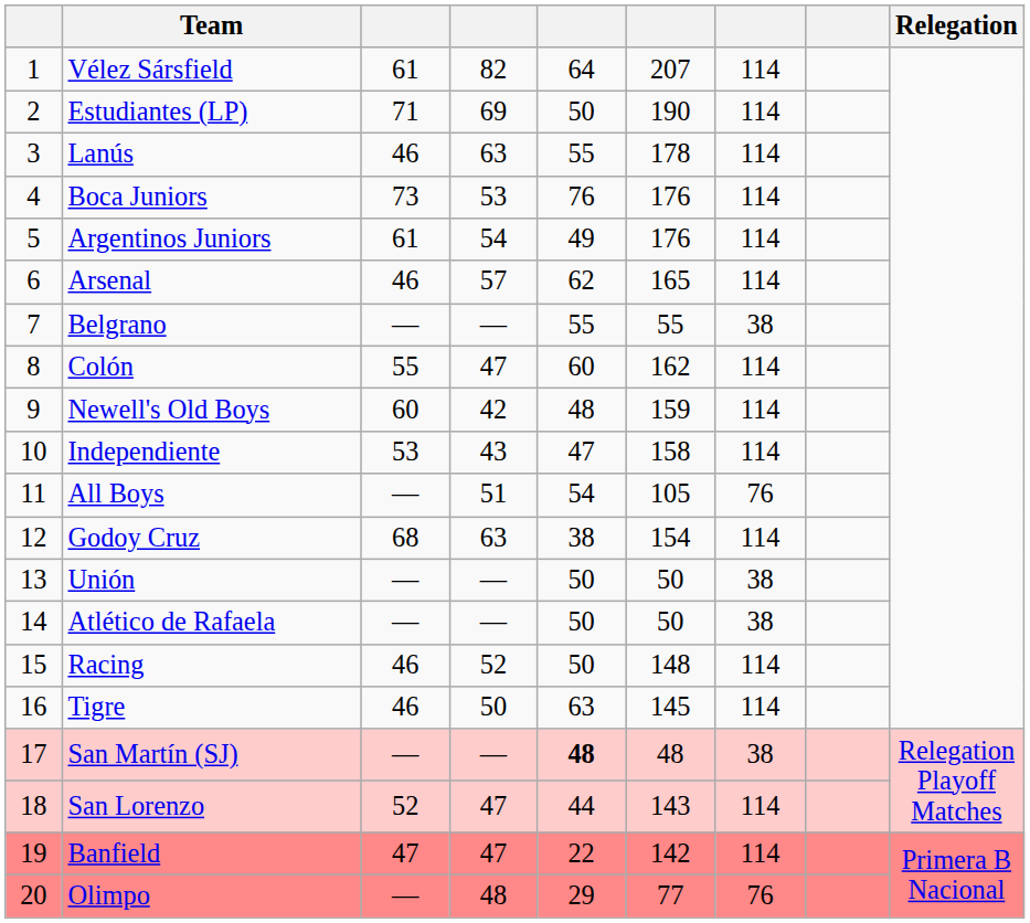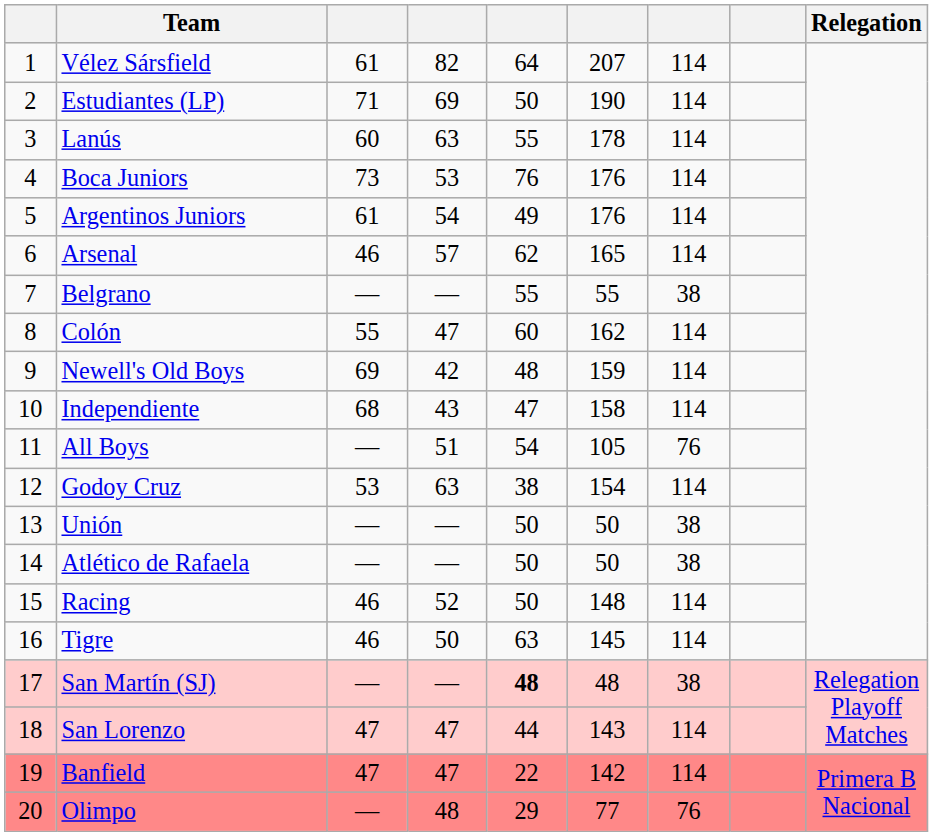Lanús | column 3: 46 -> 60
Newell's Old Boys | column 3: 60 -> 69
Independiente | column 3: 53 -> 68
Godoy Cruz | column 3: 68 -> 53
San Lorenzo | column 3: 52 -> 47
